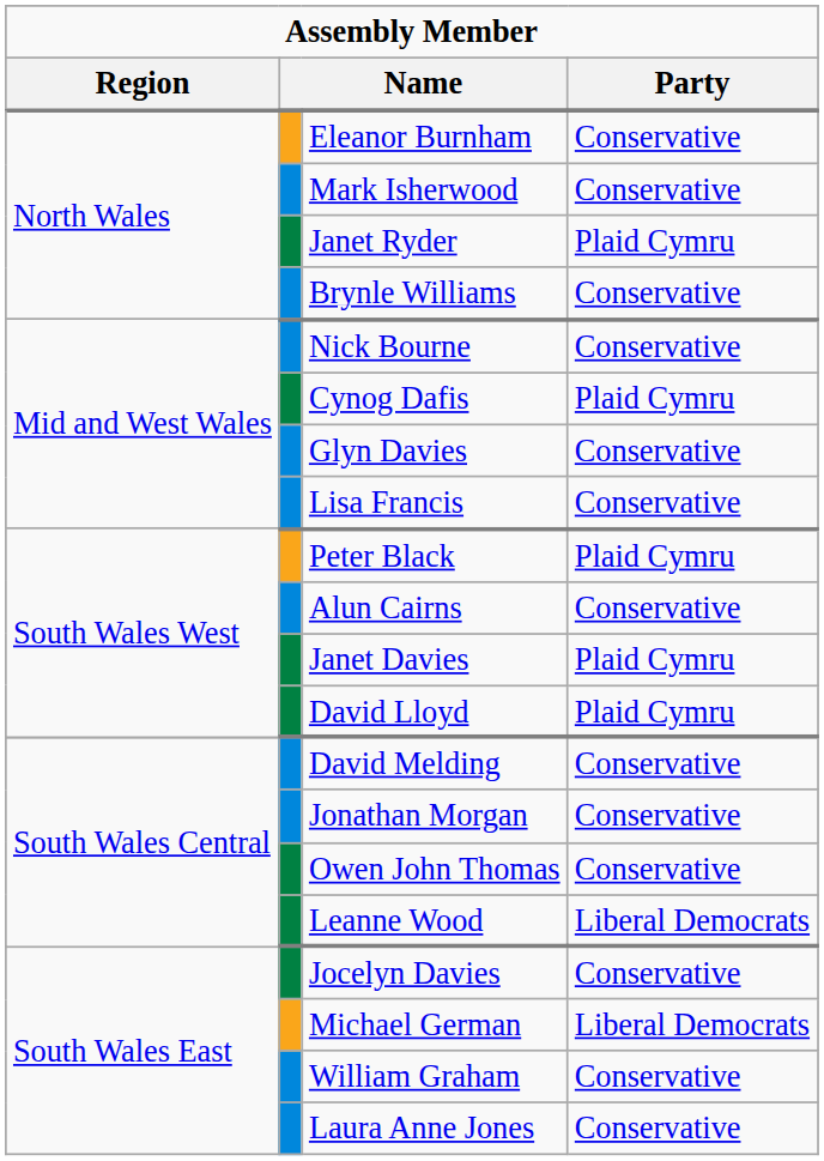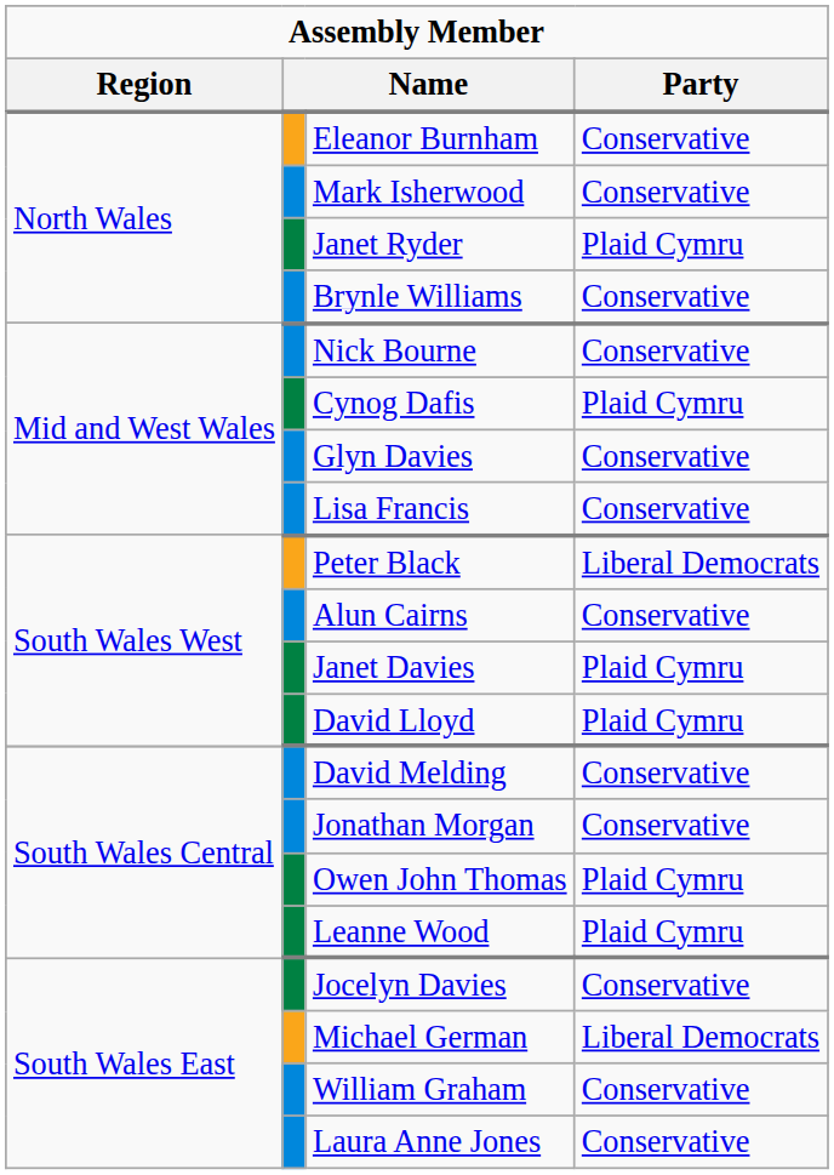Peter Black | Party: Plaid Cymru -> Liberal Democrats
Owen John Thomas | Party: Conservative -> Plaid Cymru
Leanne Wood | Party: Liberal Democrats -> Plaid Cymru
